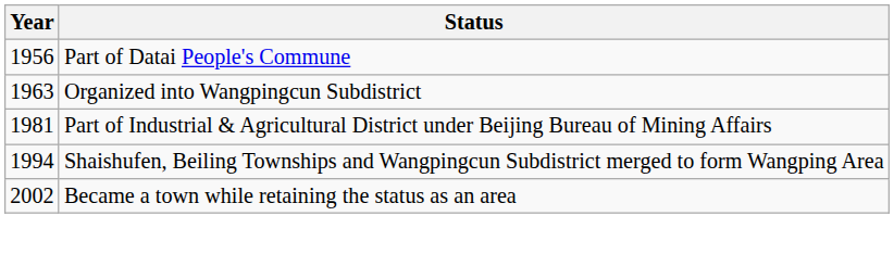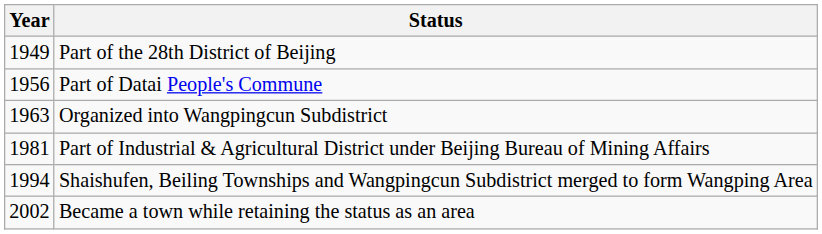+ row: 1949 | Part of the 28th District of Beijing
